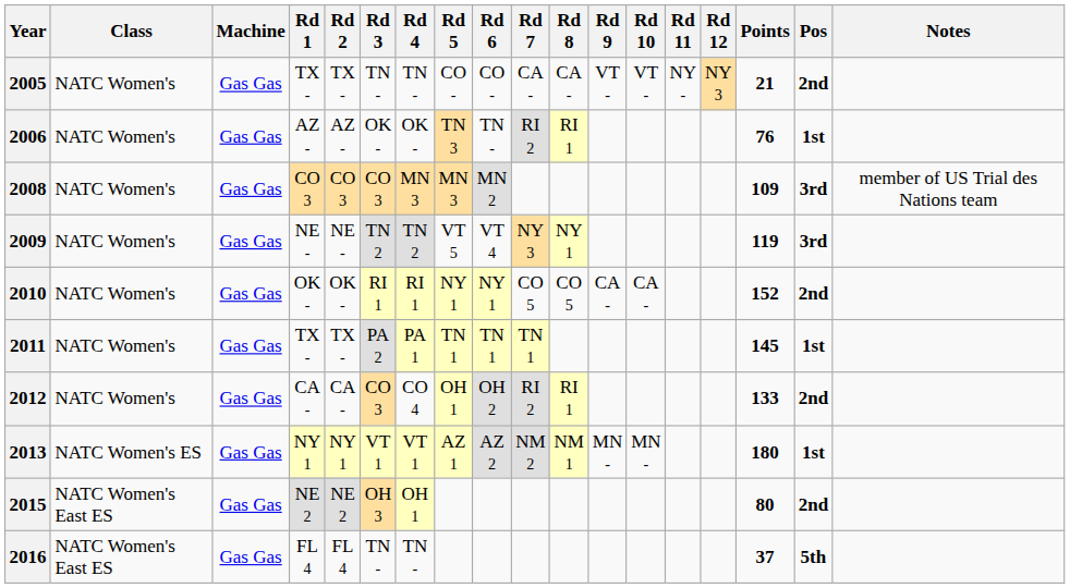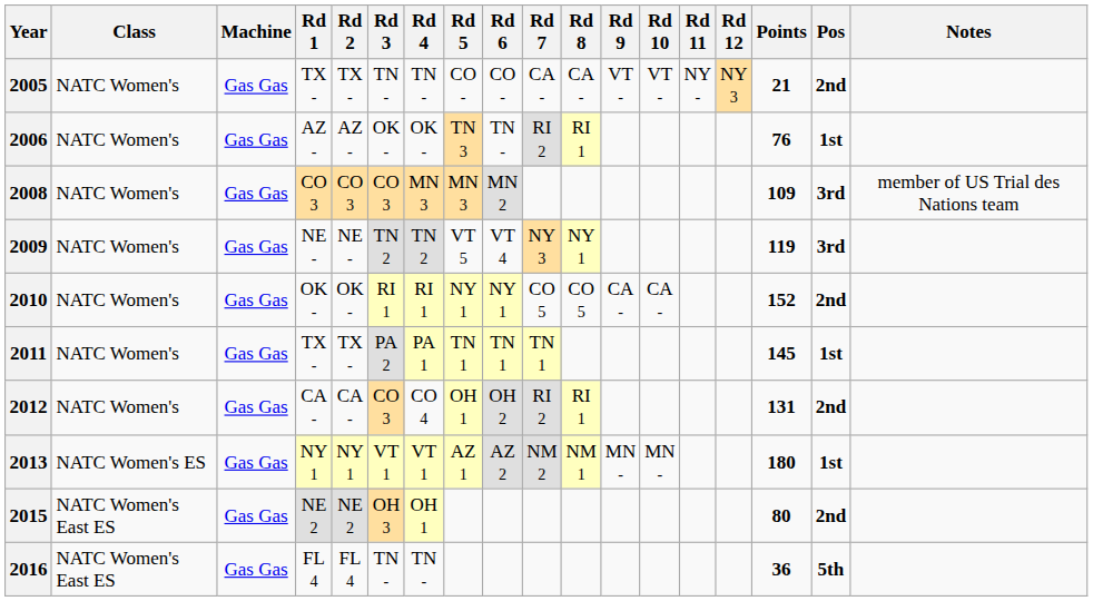2012 | Points: 133 -> 131
2016 | Points: 37 -> 36
